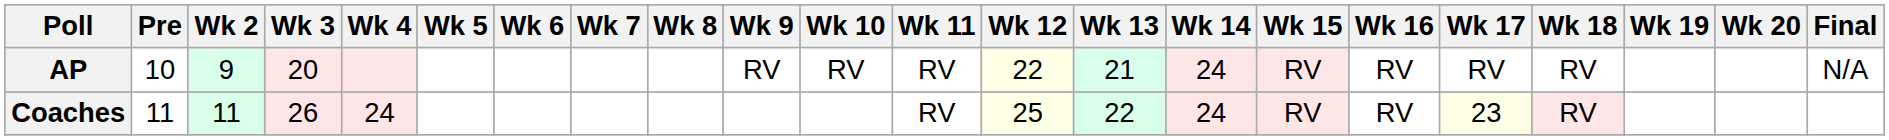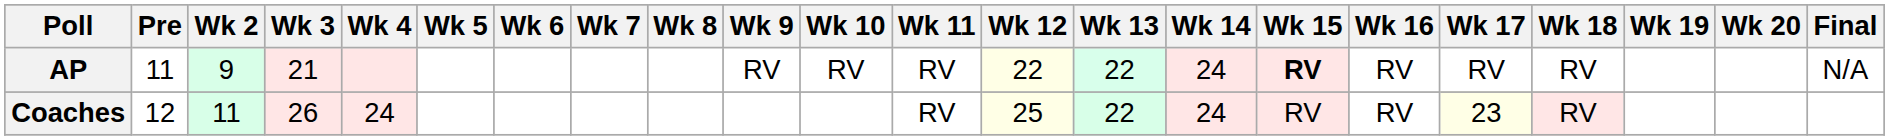AP | Pre: 10 -> 11
AP | Wk 3: 20 -> 21
AP | Wk 13: 21 -> 22
AP | Wk 15: normal -> bold
Coaches | Pre: 11 -> 12
